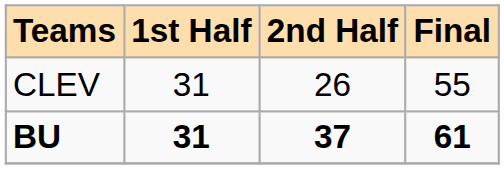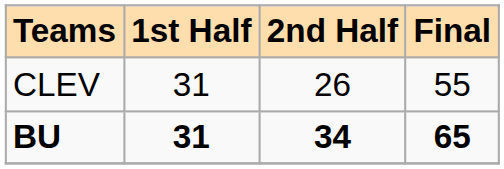BU | 2nd Half: 37 -> 34
BU | Final: 61 -> 65
